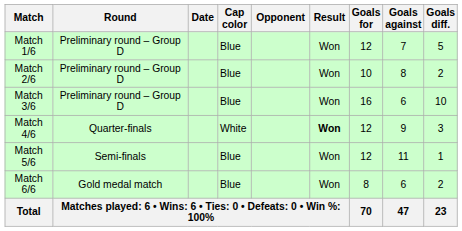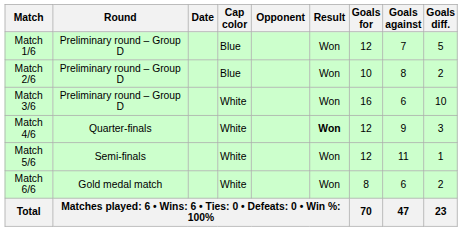Match 3/6 | Cap color: Blue -> White
Match 5/6 | Cap color: Blue -> White
Match 6/6 | Cap color: Blue -> White
